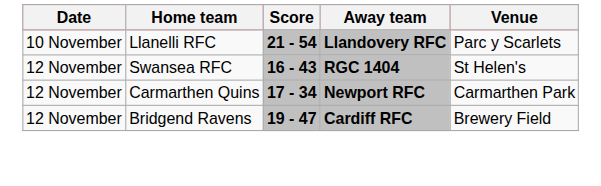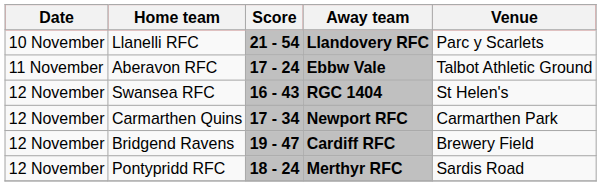+ row: 11 November | Aberavon RFC | 17 - 24 | Ebbw Vale | Talbot Athletic Ground
+ row: 12 November | Pontypridd RFC | 18 - 24 | Merthyr RFC | Sardis Road
